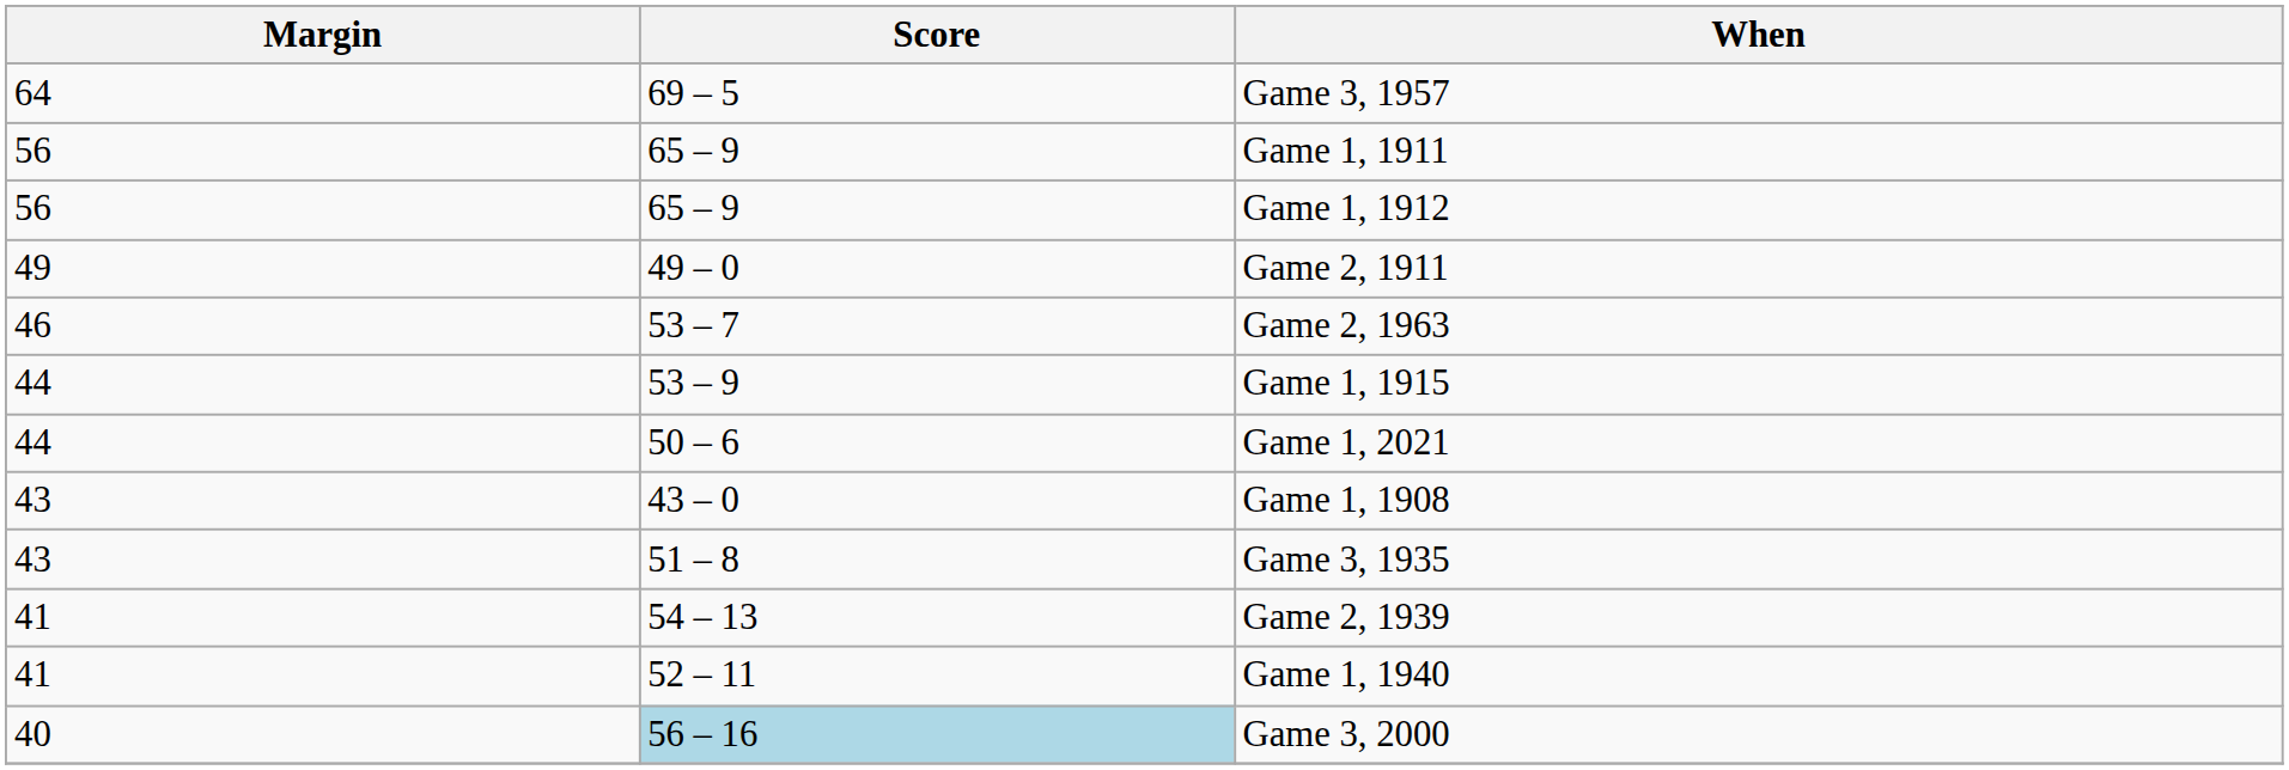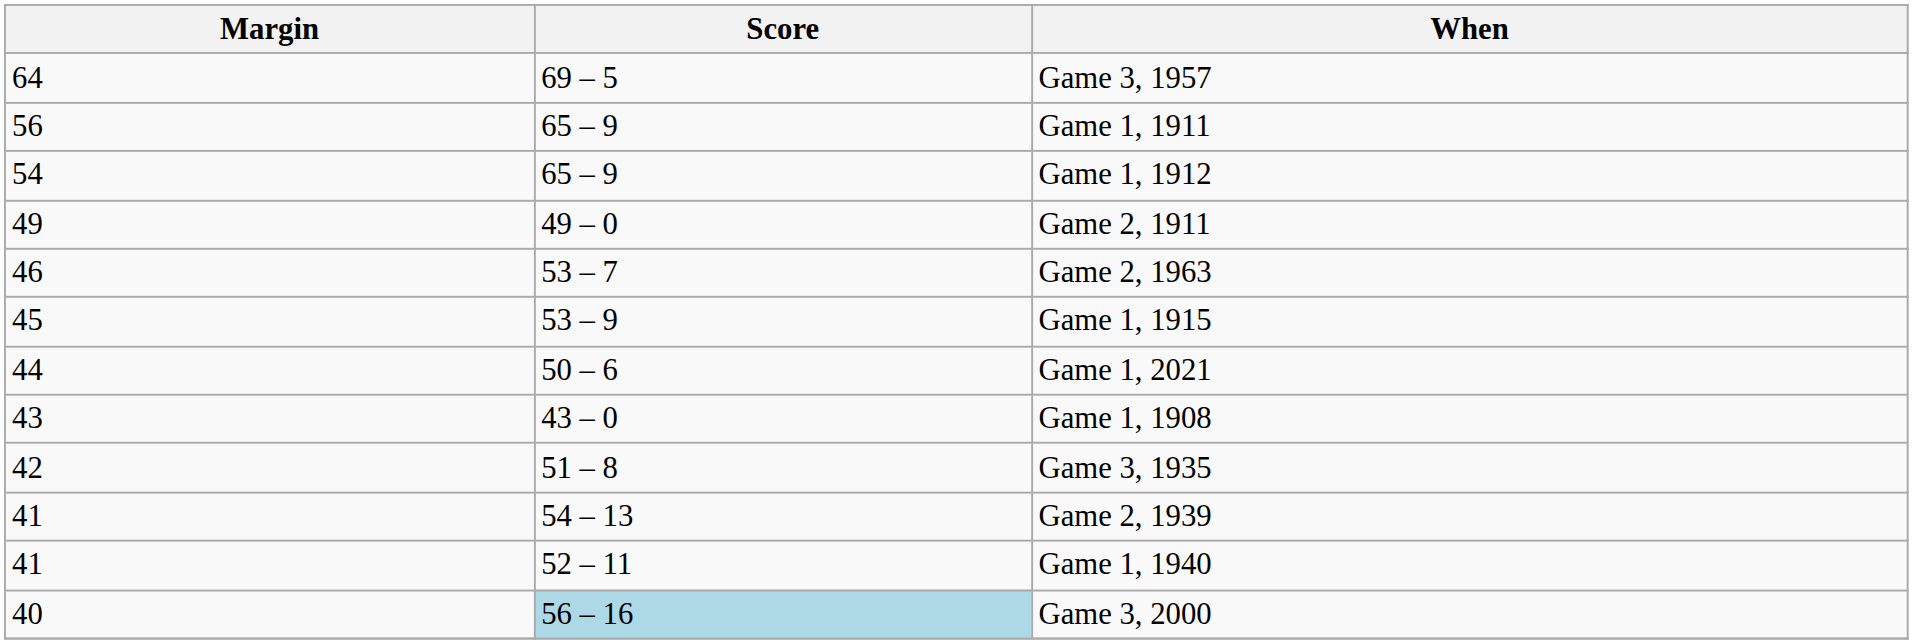Game 1, 1912 | Margin: 56 -> 54
Game 1, 1915 | Margin: 44 -> 45
Game 3, 1935 | Margin: 43 -> 42
